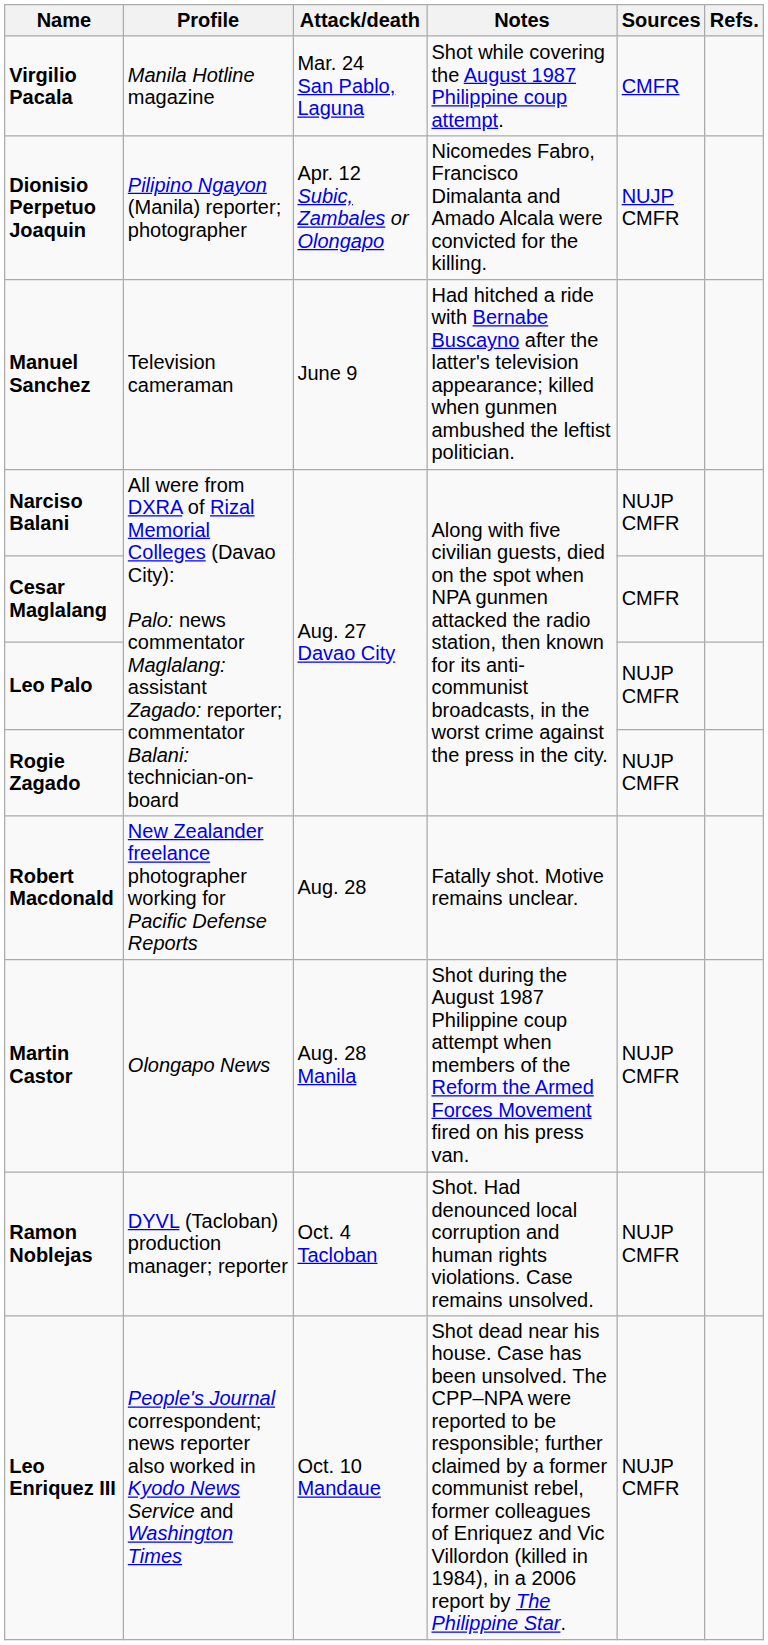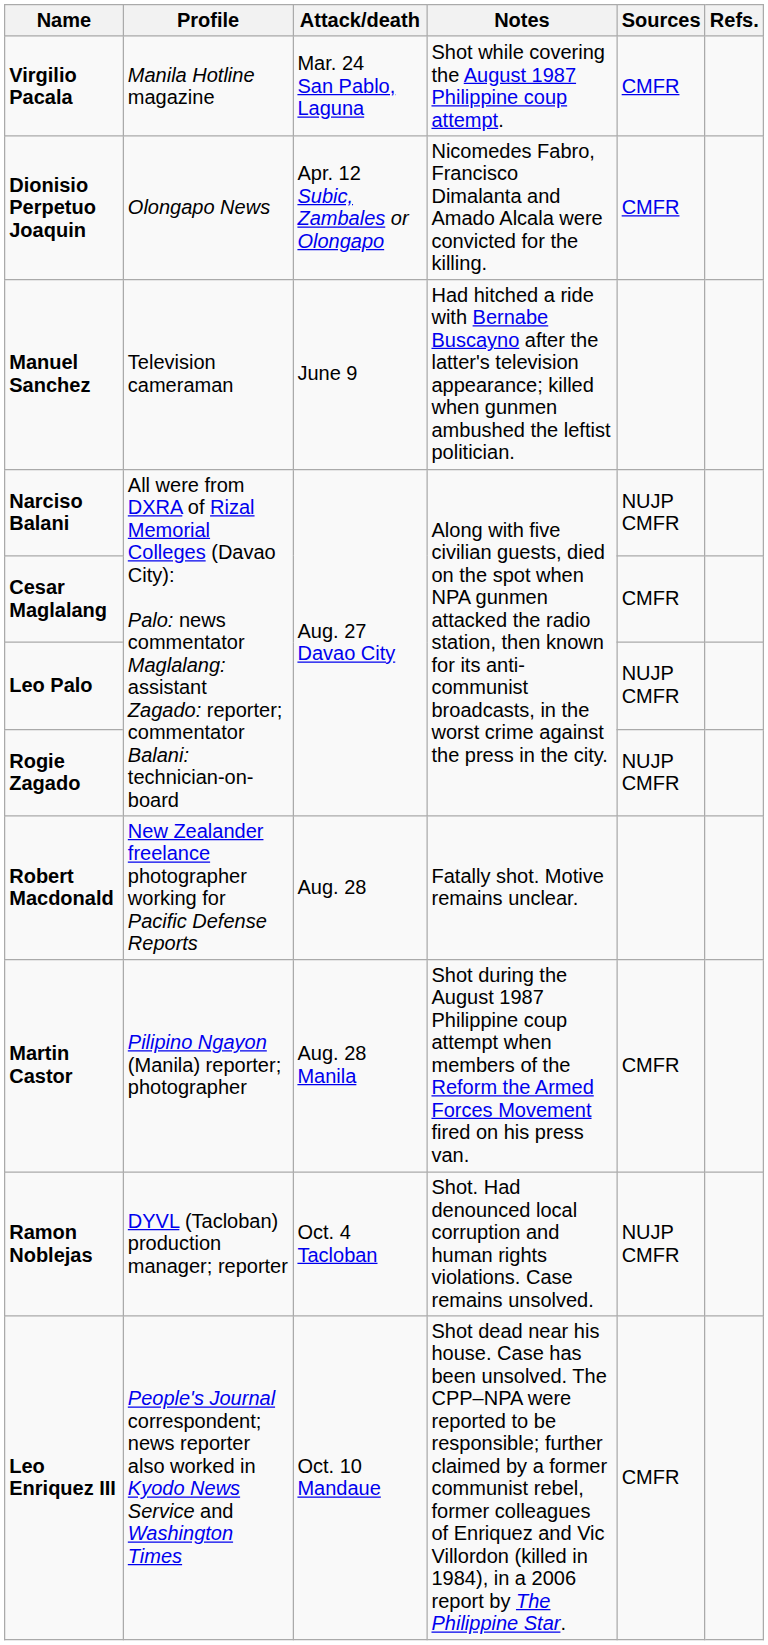Dionisio Perpetuo Joaquin | Profile: Pilipino Ngayon (Manila) reporter; photographer -> Olongapo News
Dionisio Perpetuo Joaquin | Sources: NUJP CMFR -> CMFR
Martin Castor | Profile: Olongapo News -> Pilipino Ngayon (Manila) reporter; photographer
Martin Castor | Sources: NUJP CMFR -> CMFR
Leo Enriquez III | Sources: NUJP CMFR -> CMFR
